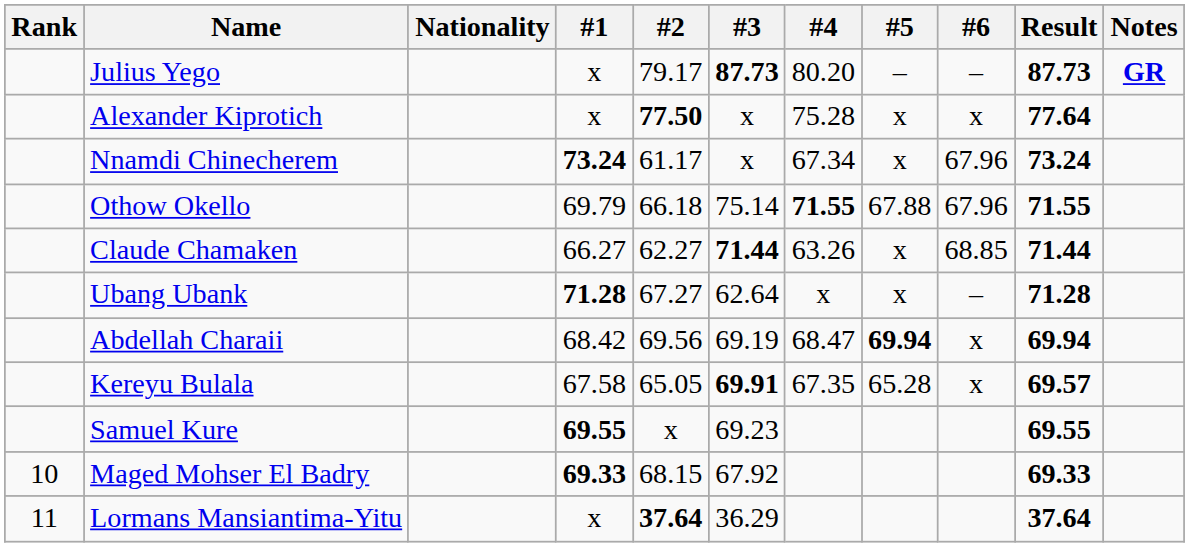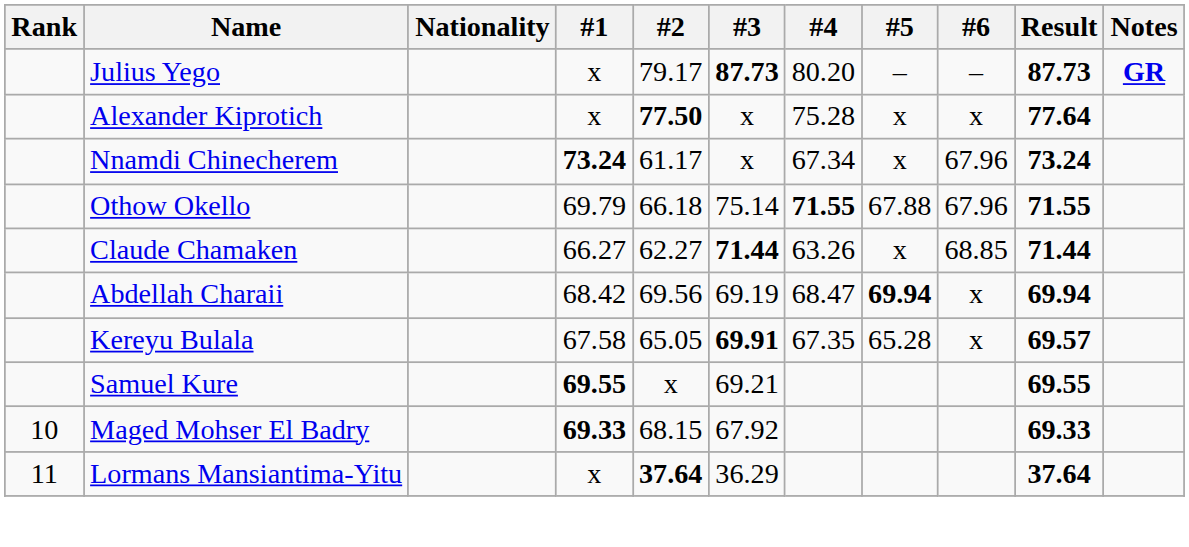- row: Ubang Ubank | 71.28 | 67.27 | 62.64 | x | x | – | 71.28
Samuel Kure | #3: 69.23 -> 69.21
